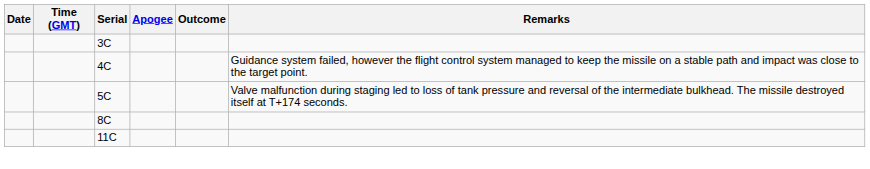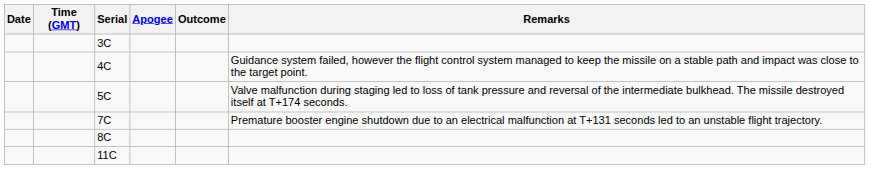+ row: 7C | Premature booster engine shutdown due to an electrical malfunction at T+131 seconds led to an unstable flight trajectory.
